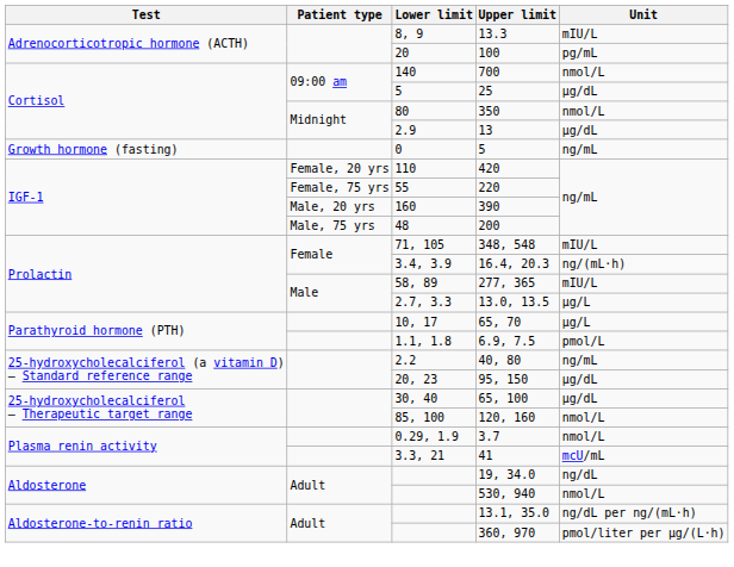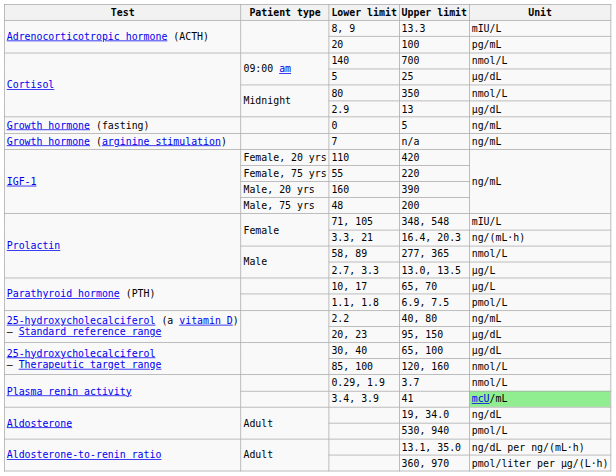+ row: Growth hormone (arginine stimulation) | 7 | n/a | ng/mL
16.4, 20.3 | Lower limit: 3.4, 3.9 -> 3.3, 21
277, 365 | Unit: mIU/L -> nmol/L
41 | Lower limit: 3.3, 21 -> 3.4, 3.9
41 | Unit: no background -> lightgreen background
530, 940 | Unit: nmol/L -> pmol/L
